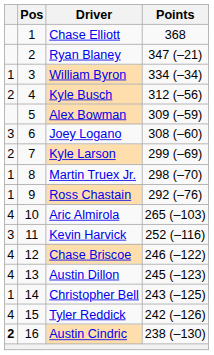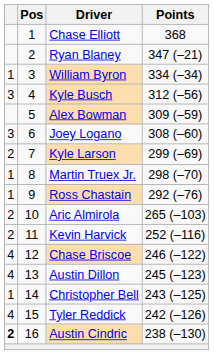Kyle Busch | column 1: 2 -> 3
Aric Almirola | column 1: 4 -> 2
Kevin Harvick | column 1: 3 -> 2
